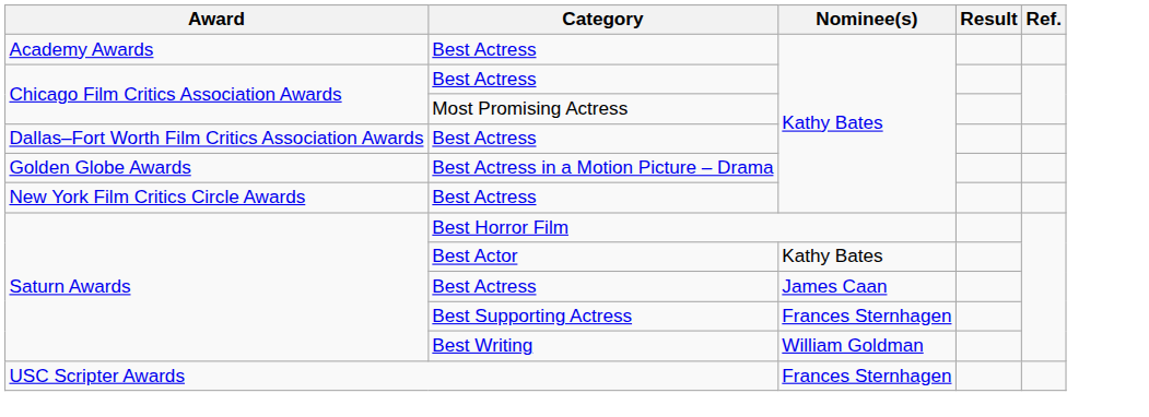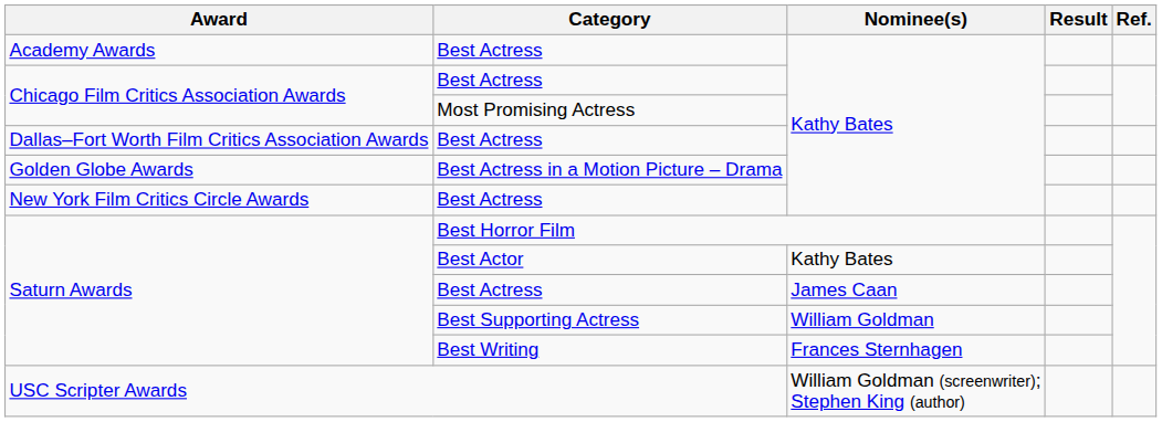Best Supporting Actress | Nominee(s): Frances Sternhagen -> William Goldman
Best Writing | Nominee(s): William Goldman -> Frances Sternhagen
USC Scripter Awards | Nominee(s): Frances Sternhagen -> William Goldman (screenwriter); Stephen King (author)
